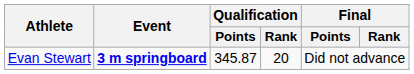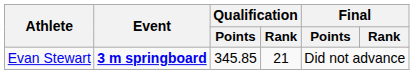Evan Stewart | Qualification / Points: 345.87 -> 345.85
Evan Stewart | Qualification / Rank: 20 -> 21
